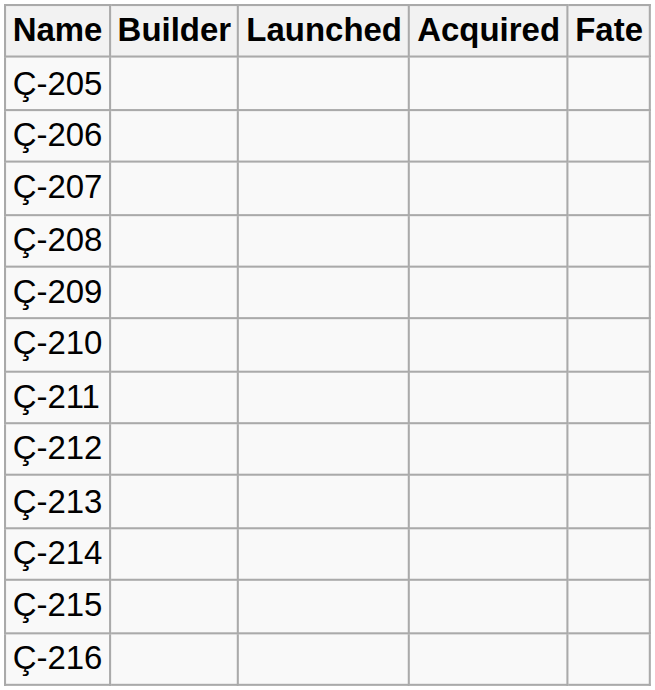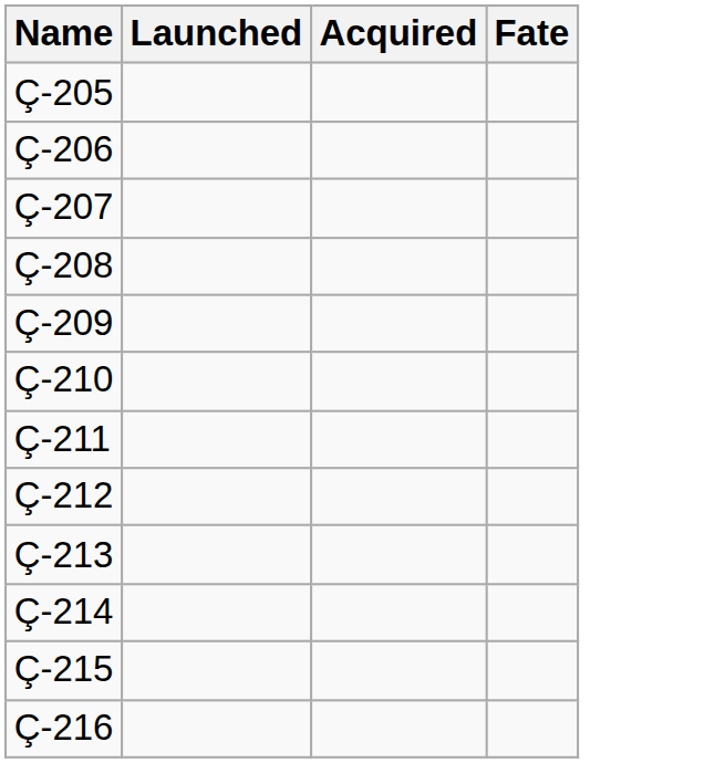- column: Builder
